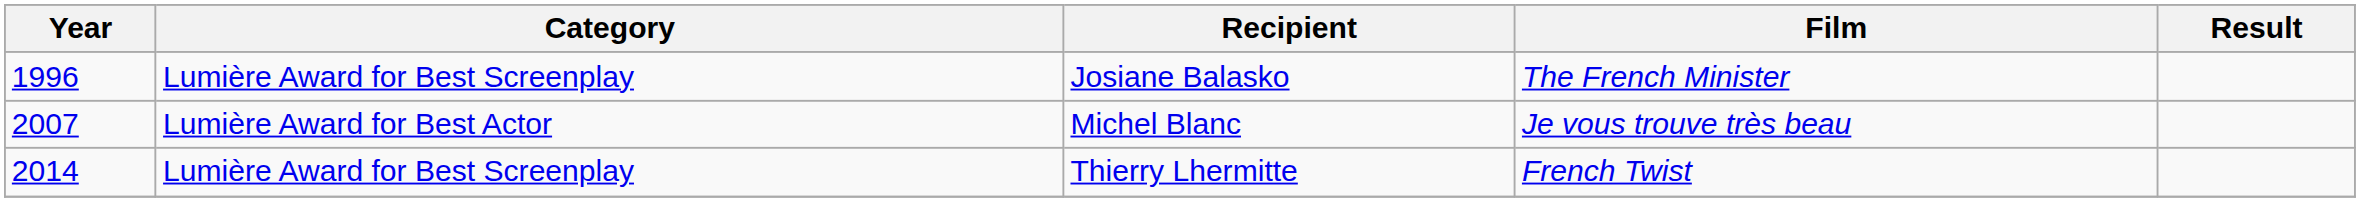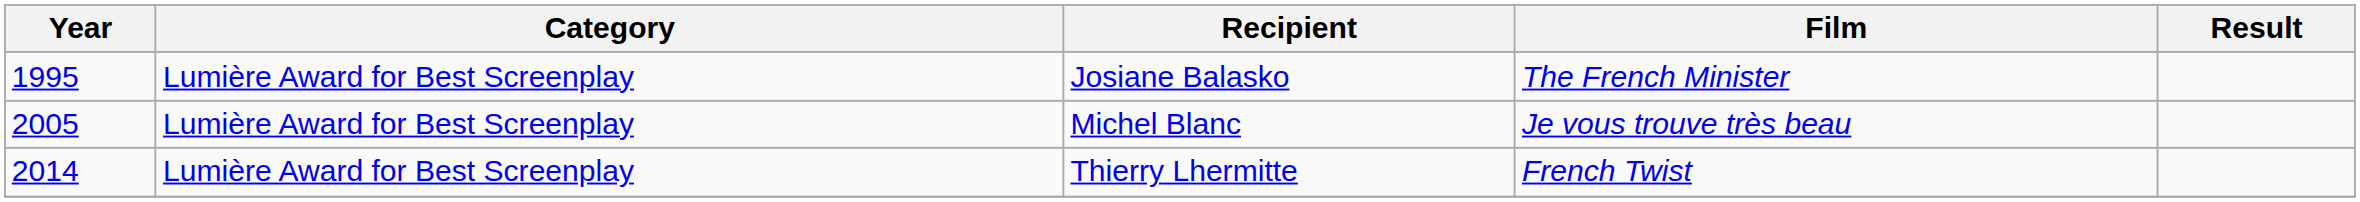Josiane Balasko | Year: 1996 -> 1995
Michel Blanc | Year: 2007 -> 2005
Michel Blanc | Category: Lumière Award for Best Actor -> Lumière Award for Best Screenplay
